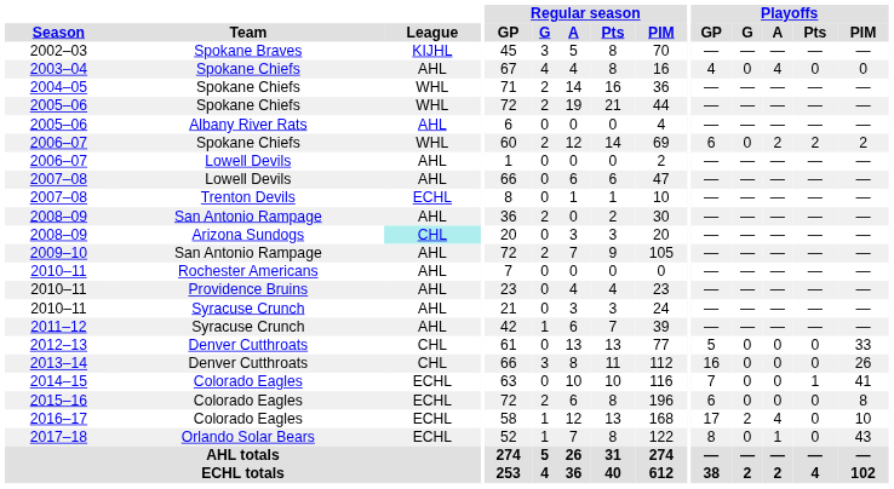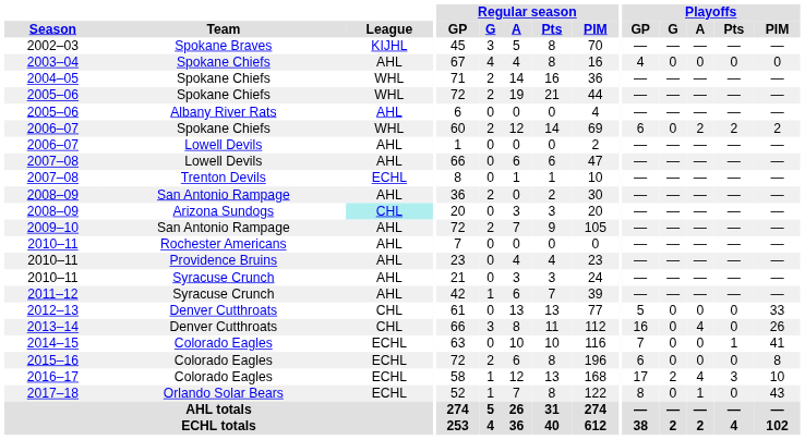2003–04 | Playoffs / A: 4 -> 0
2013–14 | Playoffs / A: 0 -> 4
2016–17 | Playoffs / Pts: 0 -> 3
